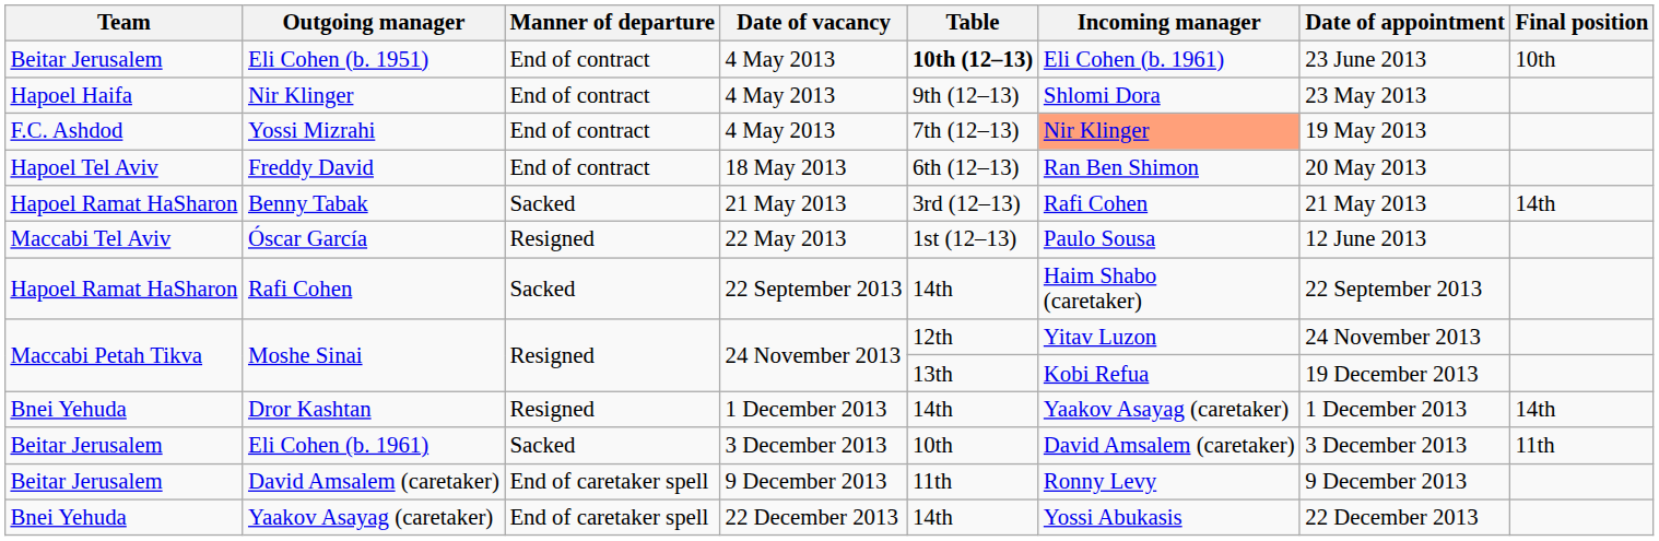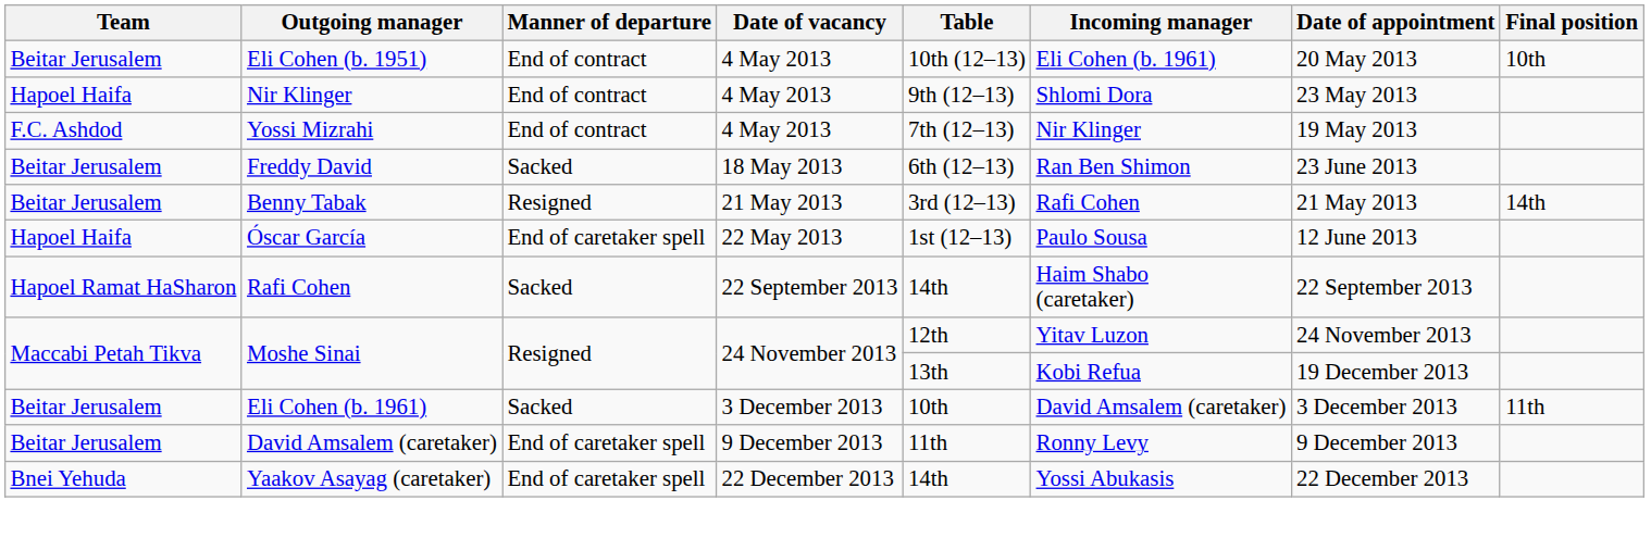Eli Cohen (b. 1951) | Table: bold -> normal
Eli Cohen (b. 1951) | Date of appointment: 23 June 2013 -> 20 May 2013
Yossi Mizrahi | Incoming manager: lightsalmon background -> no background
Freddy David | Team: Hapoel Tel Aviv -> Beitar Jerusalem
Freddy David | Manner of departure: End of contract -> Sacked
Freddy David | Date of appointment: 20 May 2013 -> 23 June 2013
Benny Tabak | Team: Hapoel Ramat HaSharon -> Beitar Jerusalem
Benny Tabak | Manner of departure: Sacked -> Resigned
Óscar García | Team: Maccabi Tel Aviv -> Hapoel Haifa
Óscar García | Manner of departure: Resigned -> End of caretaker spell
- row: Bnei Yehuda | Dror Kashtan | Resigned | 1 December 2013 | 14th | Yaakov Asayag (caretaker) | 1 December 2013 | 14th
